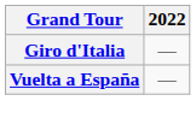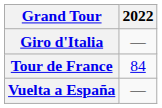+ row: Tour de France | 84
